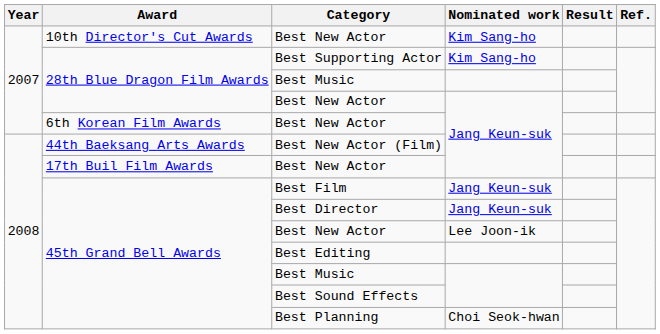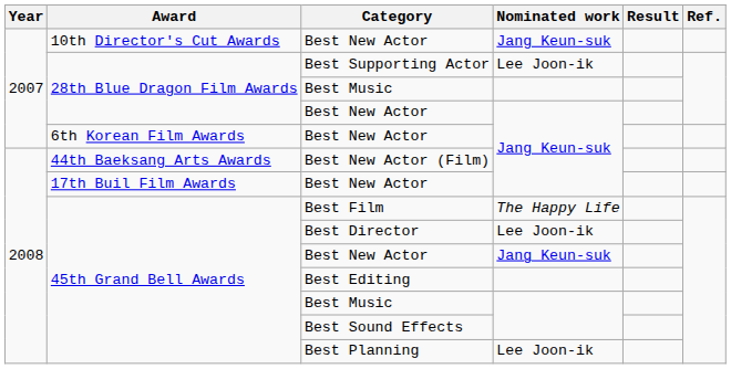10th Director's Cut Awards / Best New Actor | Nominated work: Kim Sang-ho -> Jang Keun-suk
Best Supporting Actor | Nominated work: Kim Sang-ho -> Lee Joon-ik
Best Film | Nominated work: Jang Keun-suk -> The Happy Life
Best Director | Nominated work: Jang Keun-suk -> Lee Joon-ik
45th Grand Bell Awards / Best New Actor | Nominated work: Lee Joon-ik -> Jang Keun-suk
Best Planning | Nominated work: Choi Seok-hwan -> Lee Joon-ik
